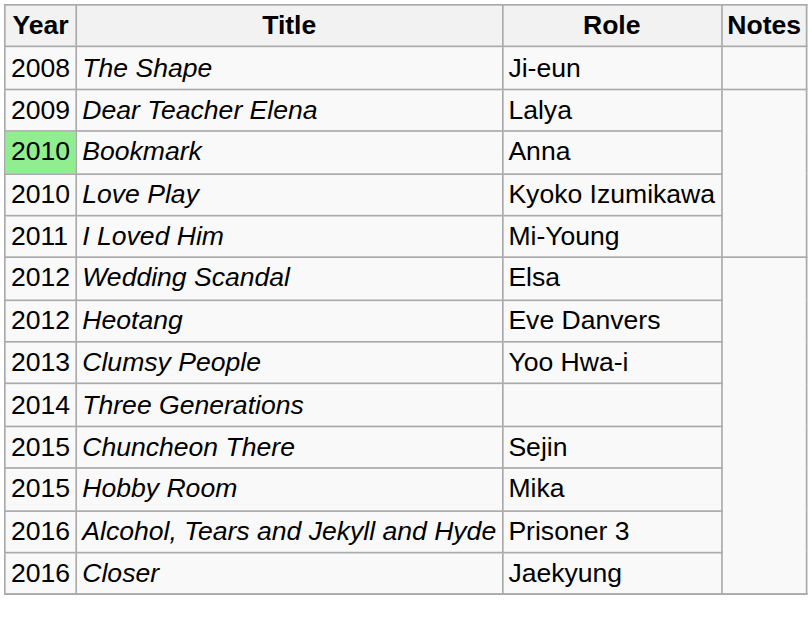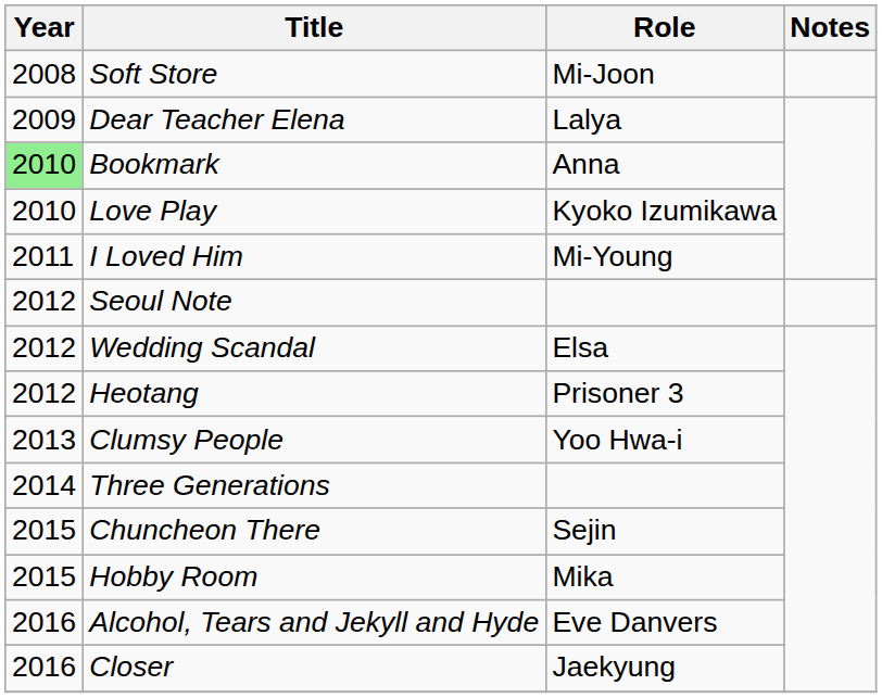- row: 2008 | The Shape | Ji-eun
+ row: 2008 | Soft Store | Mi-Joon
+ row: 2012 | Seoul Note
Heotang | Role: Eve Danvers -> Prisoner 3
Alcohol, Tears and Jekyll and Hyde | Role: Prisoner 3 -> Eve Danvers
